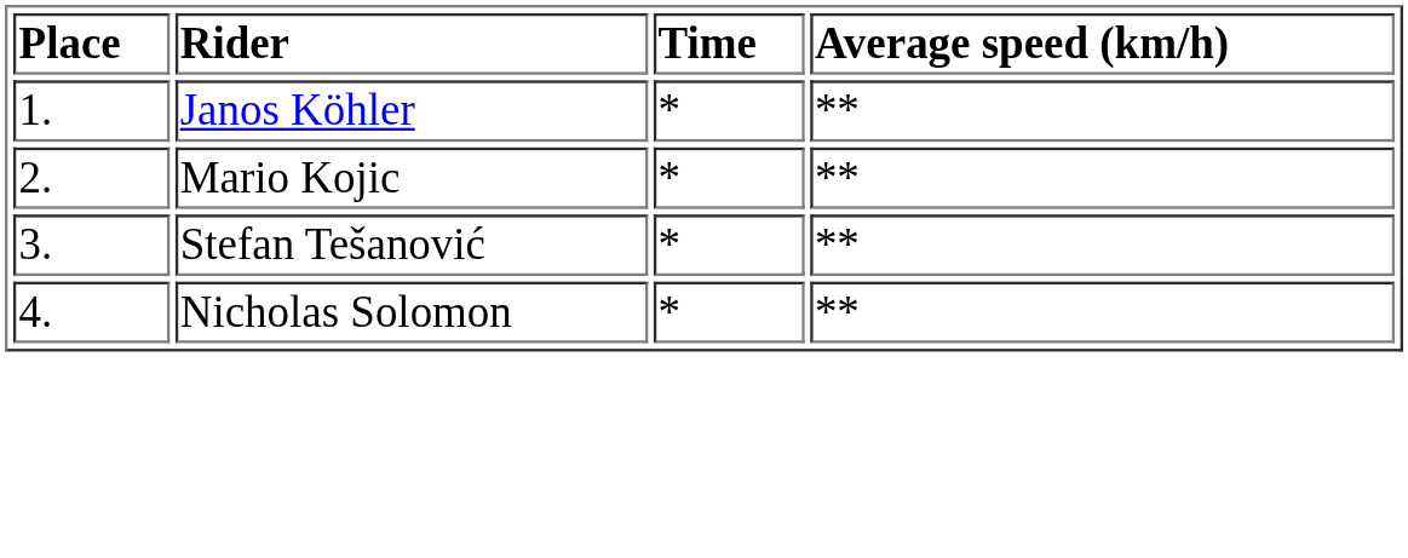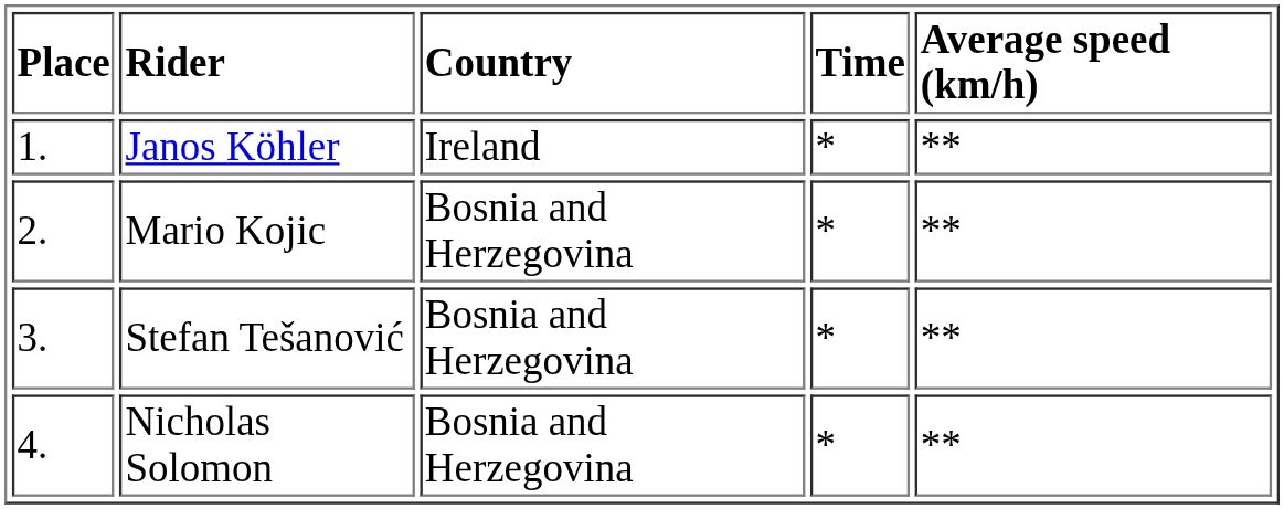+ column: Country | Ireland | Bosnia and Herzegovina | Bosnia and Herzegovina | Bosnia and Herzegovina
